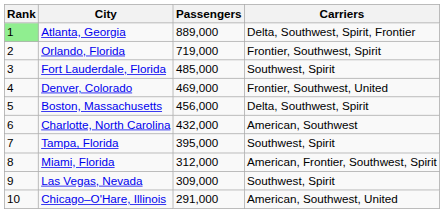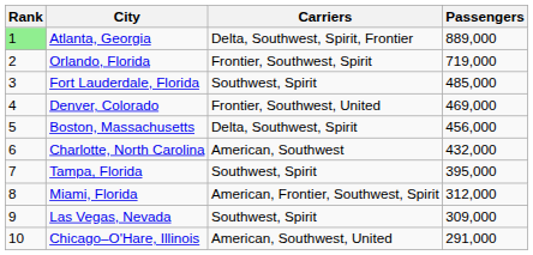columns swapped: Passengers <-> Carriers
